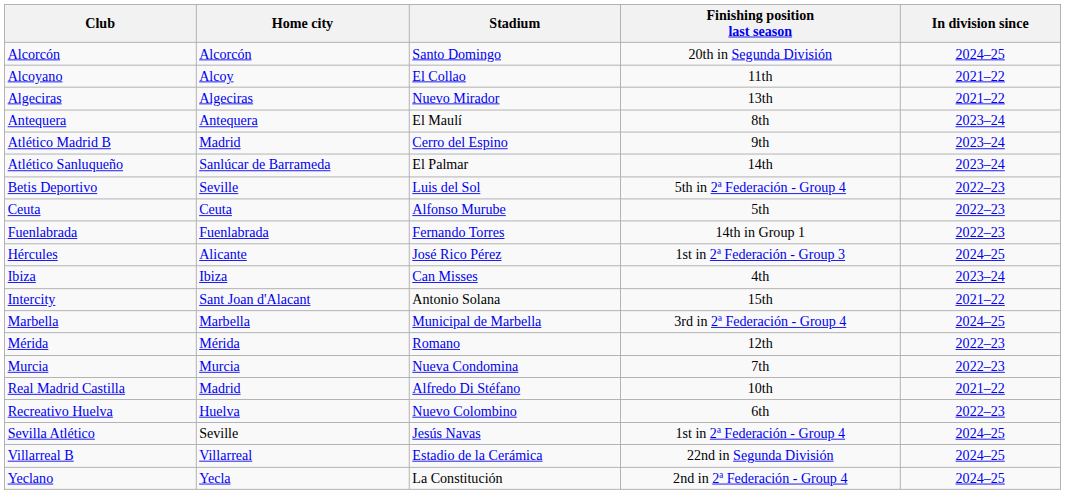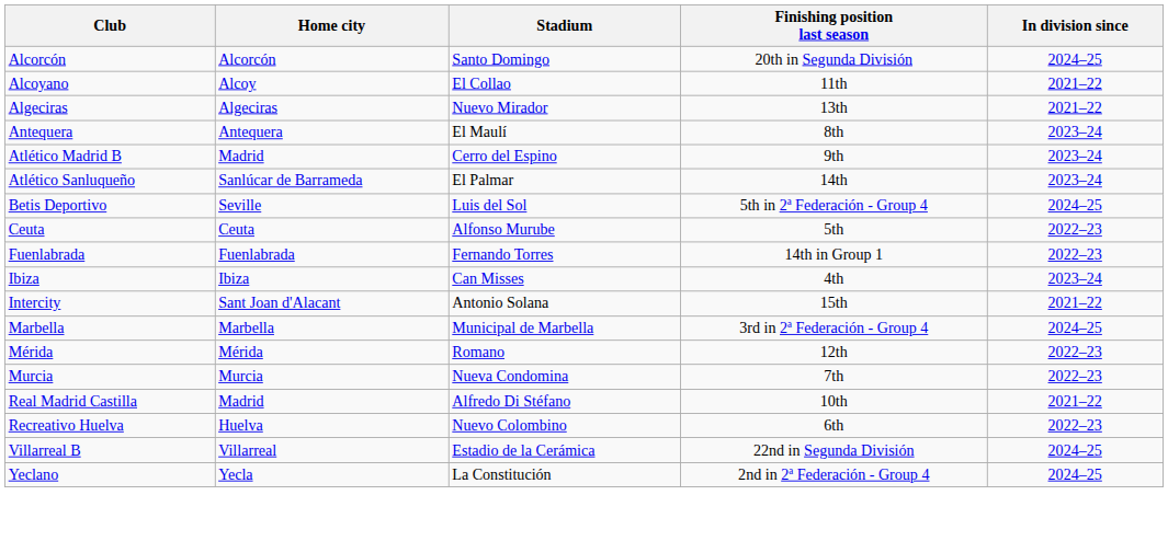Betis Deportivo | In division since: 2022–23 -> 2024–25
- row: Hércules | Alicante | José Rico Pérez | 1st in 2ª Federación - Group 3 | 2024–25
- row: Sevilla Atlético | Seville | Jesús Navas | 1st in 2ª Federación - Group 4 | 2024–25
